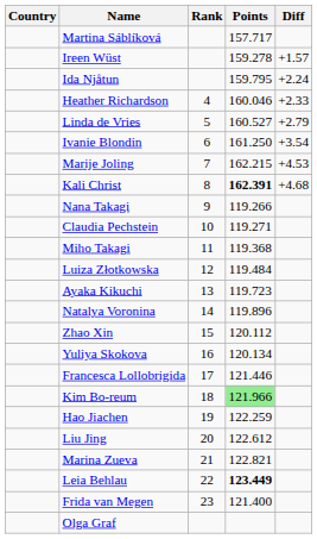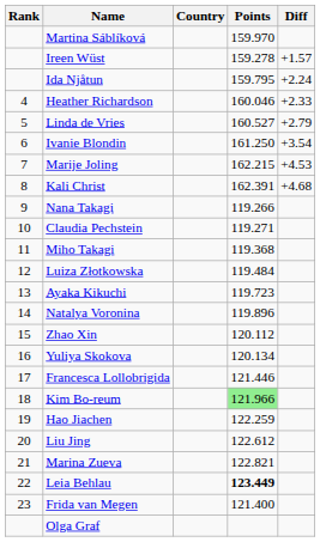columns swapped: Rank <-> Country
Martina Sáblíková | Points: 157.717 -> 159.970
Kali Christ | Points: bold -> normal
